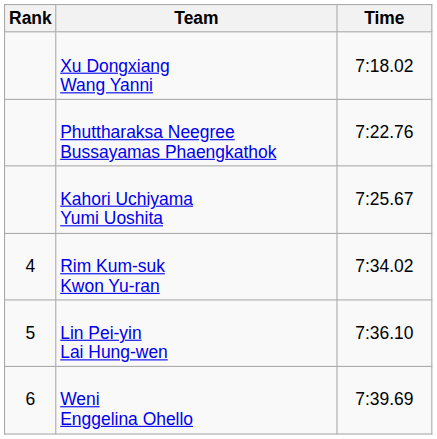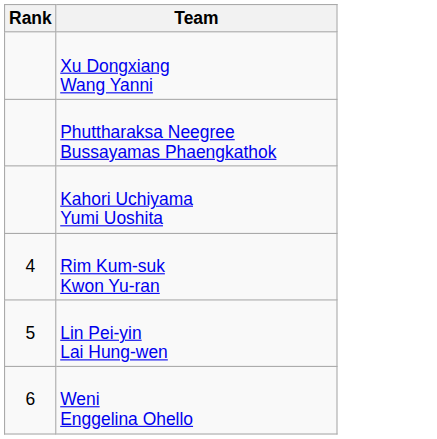- column: Time | 7:18.02 | 7:22.76 | 7:25.67 | 7:34.02 | 7:36.10 | 7:39.69
